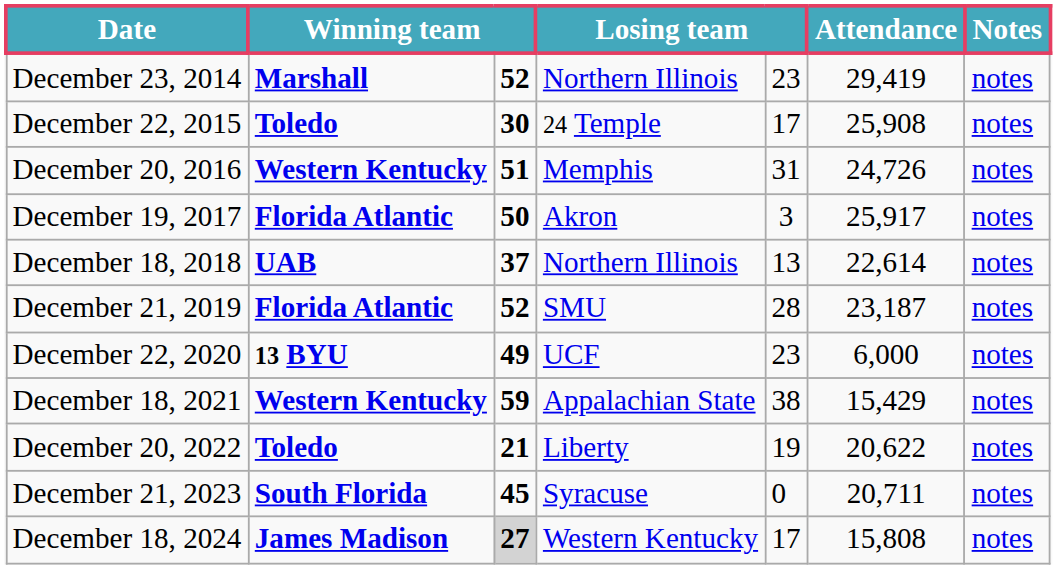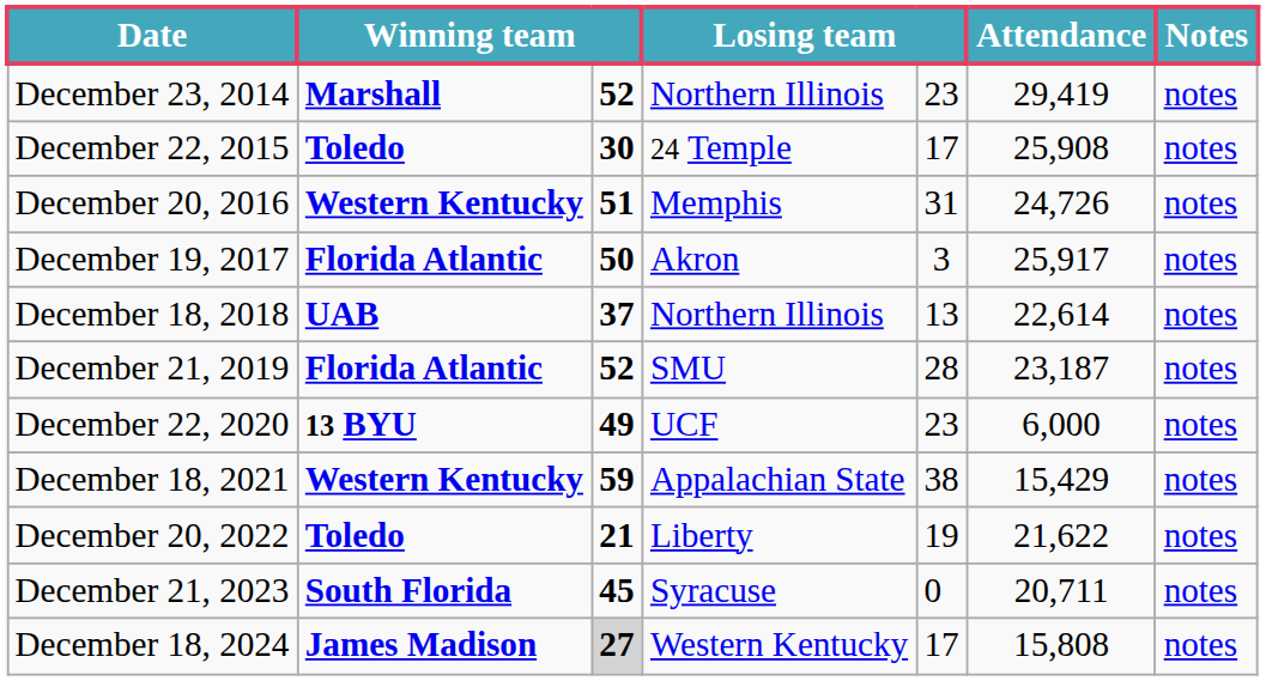December 20, 2022 | Attendance: 20,622 -> 21,622
